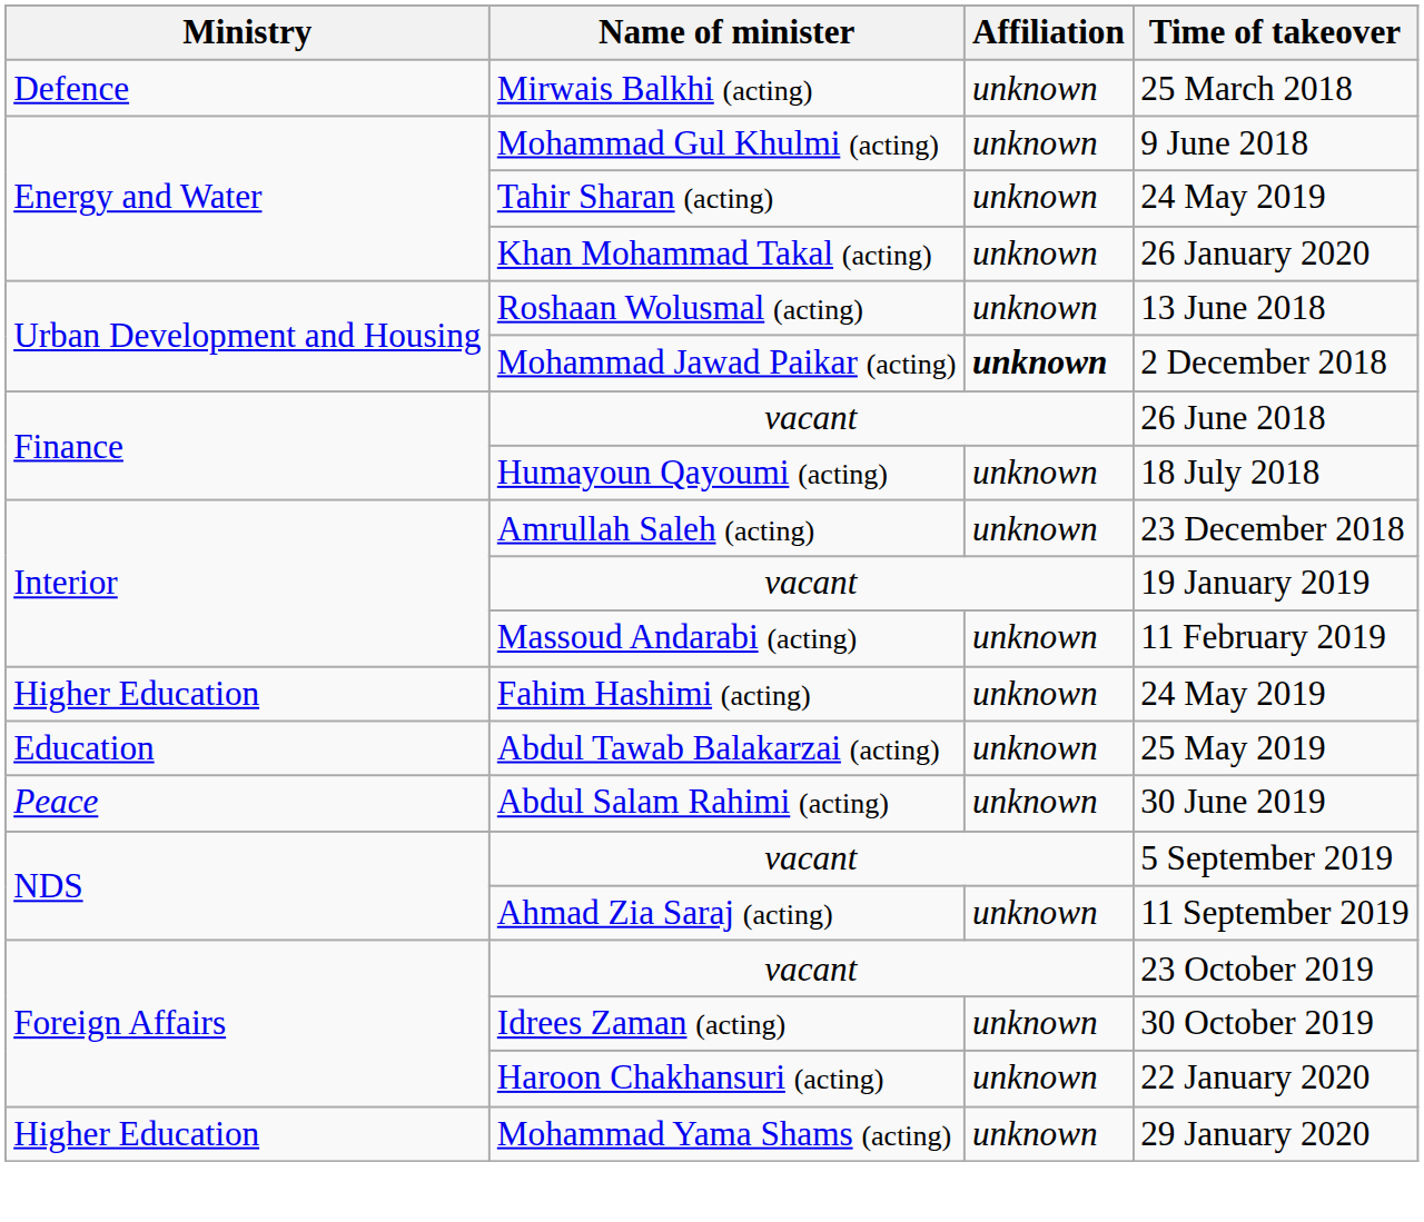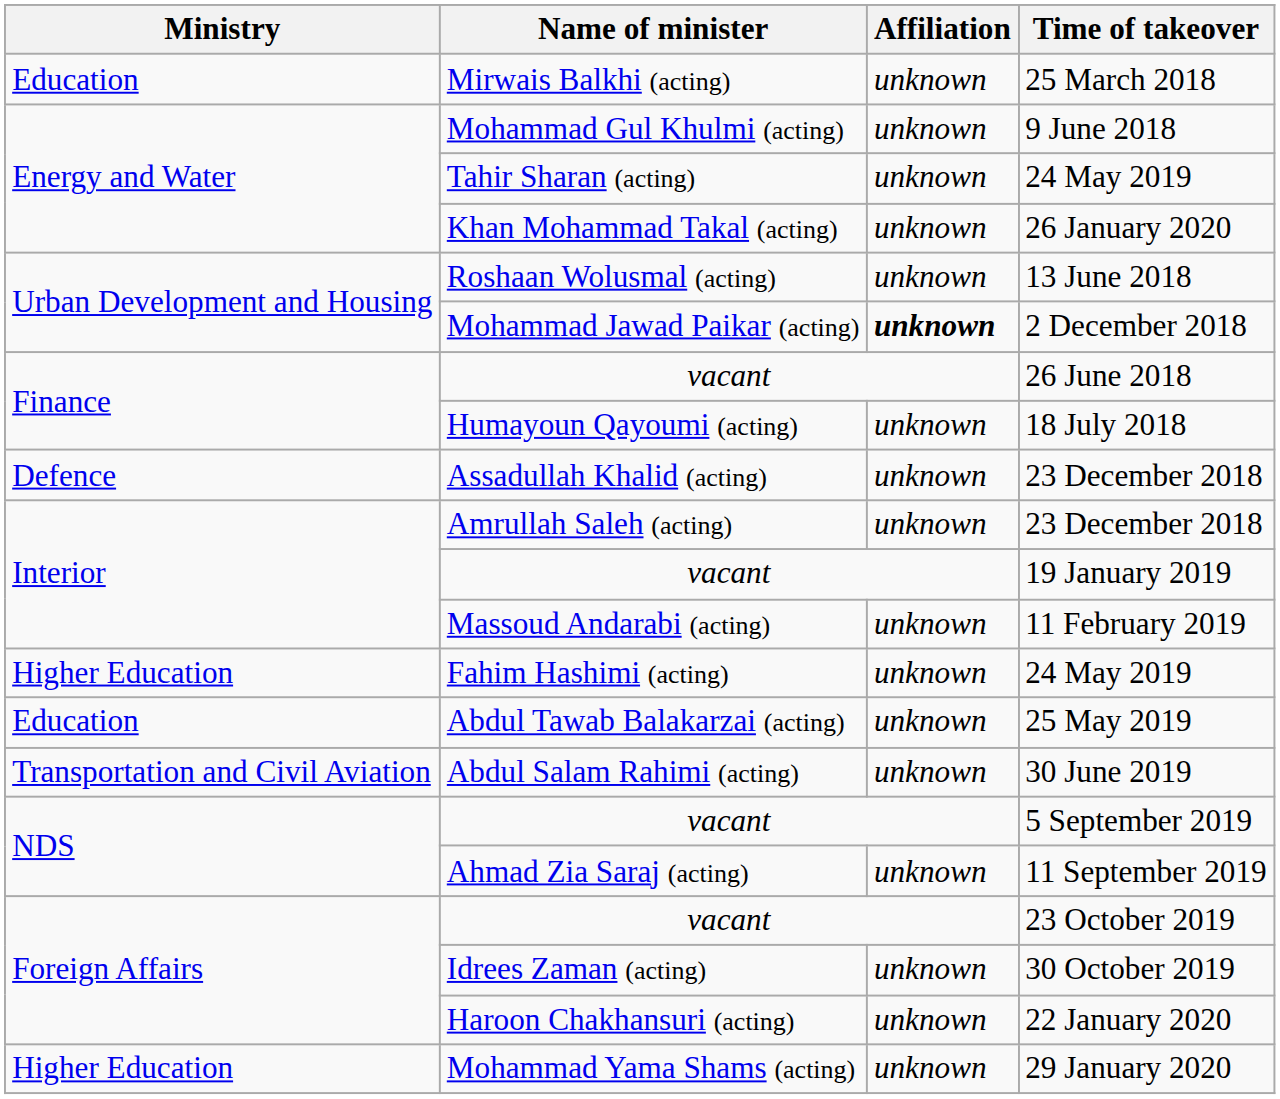25 March 2018 | Ministry: Defence -> Education
+ row: Defence | Assadullah Khalid (acting) | unknown | 23 December 2018
30 June 2019 | Ministry: Peace -> Transportation and Civil Aviation
